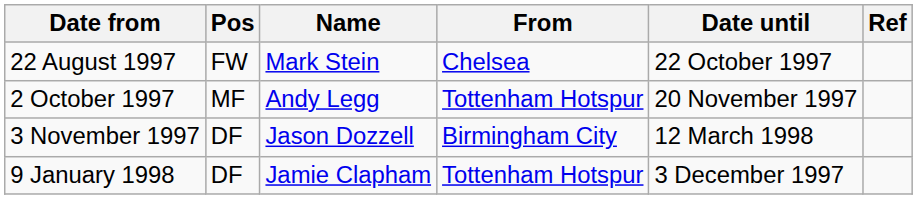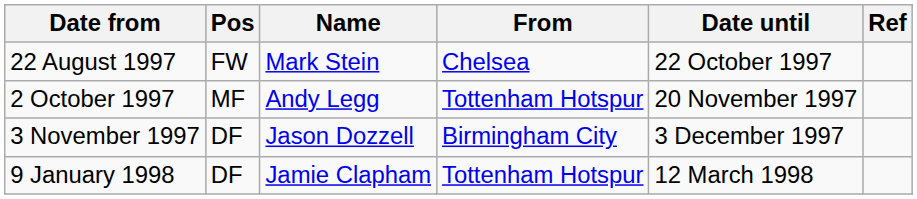3 November 1997 | Date until: 12 March 1998 -> 3 December 1997
9 January 1998 | Date until: 3 December 1997 -> 12 March 1998
